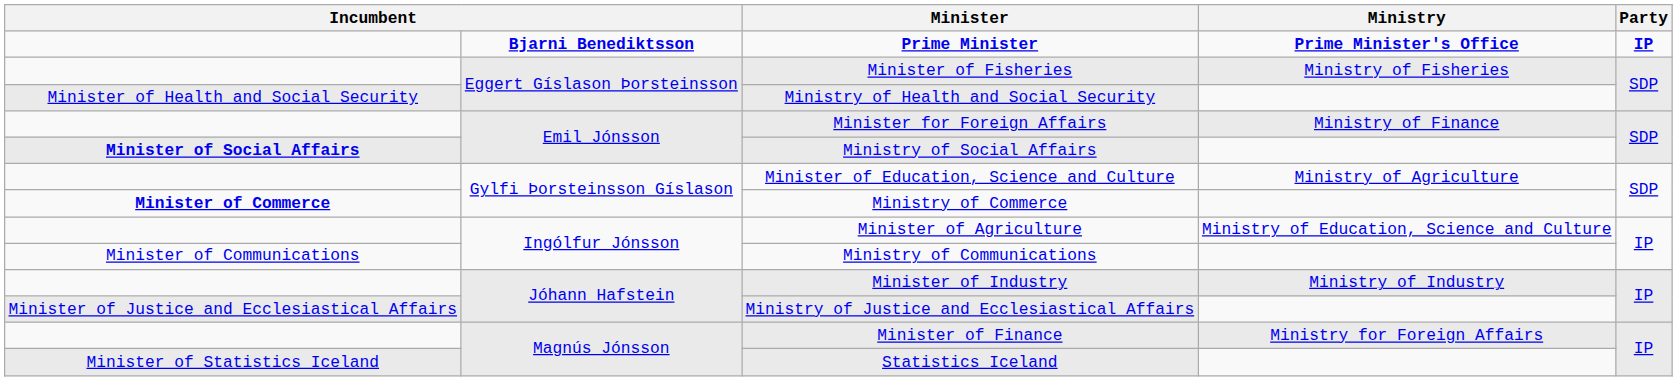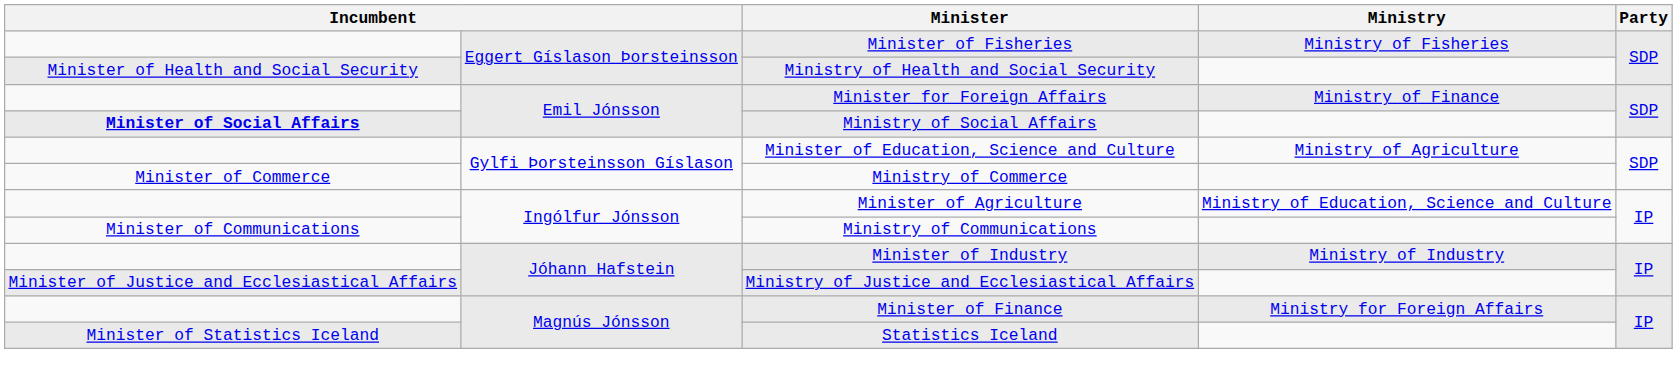- row: Bjarni Benediktsson | Prime Minister | Prime Minister's Office | IP
Ministry of Commerce | column 1: bold -> normal
